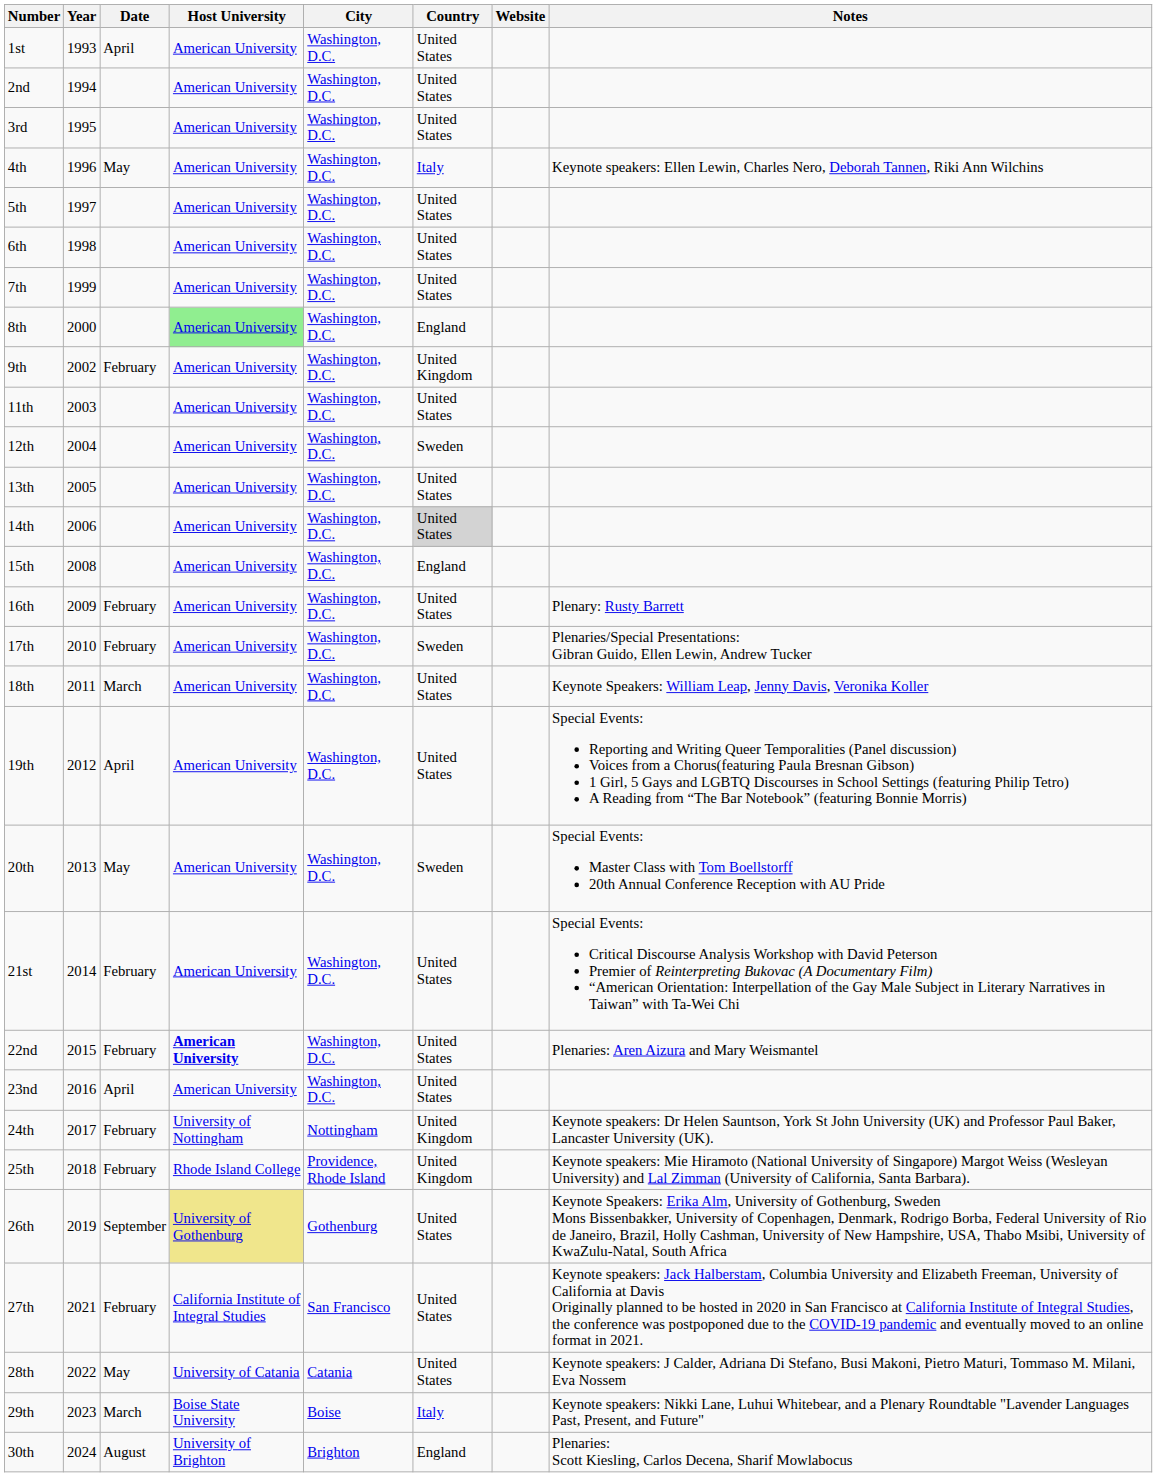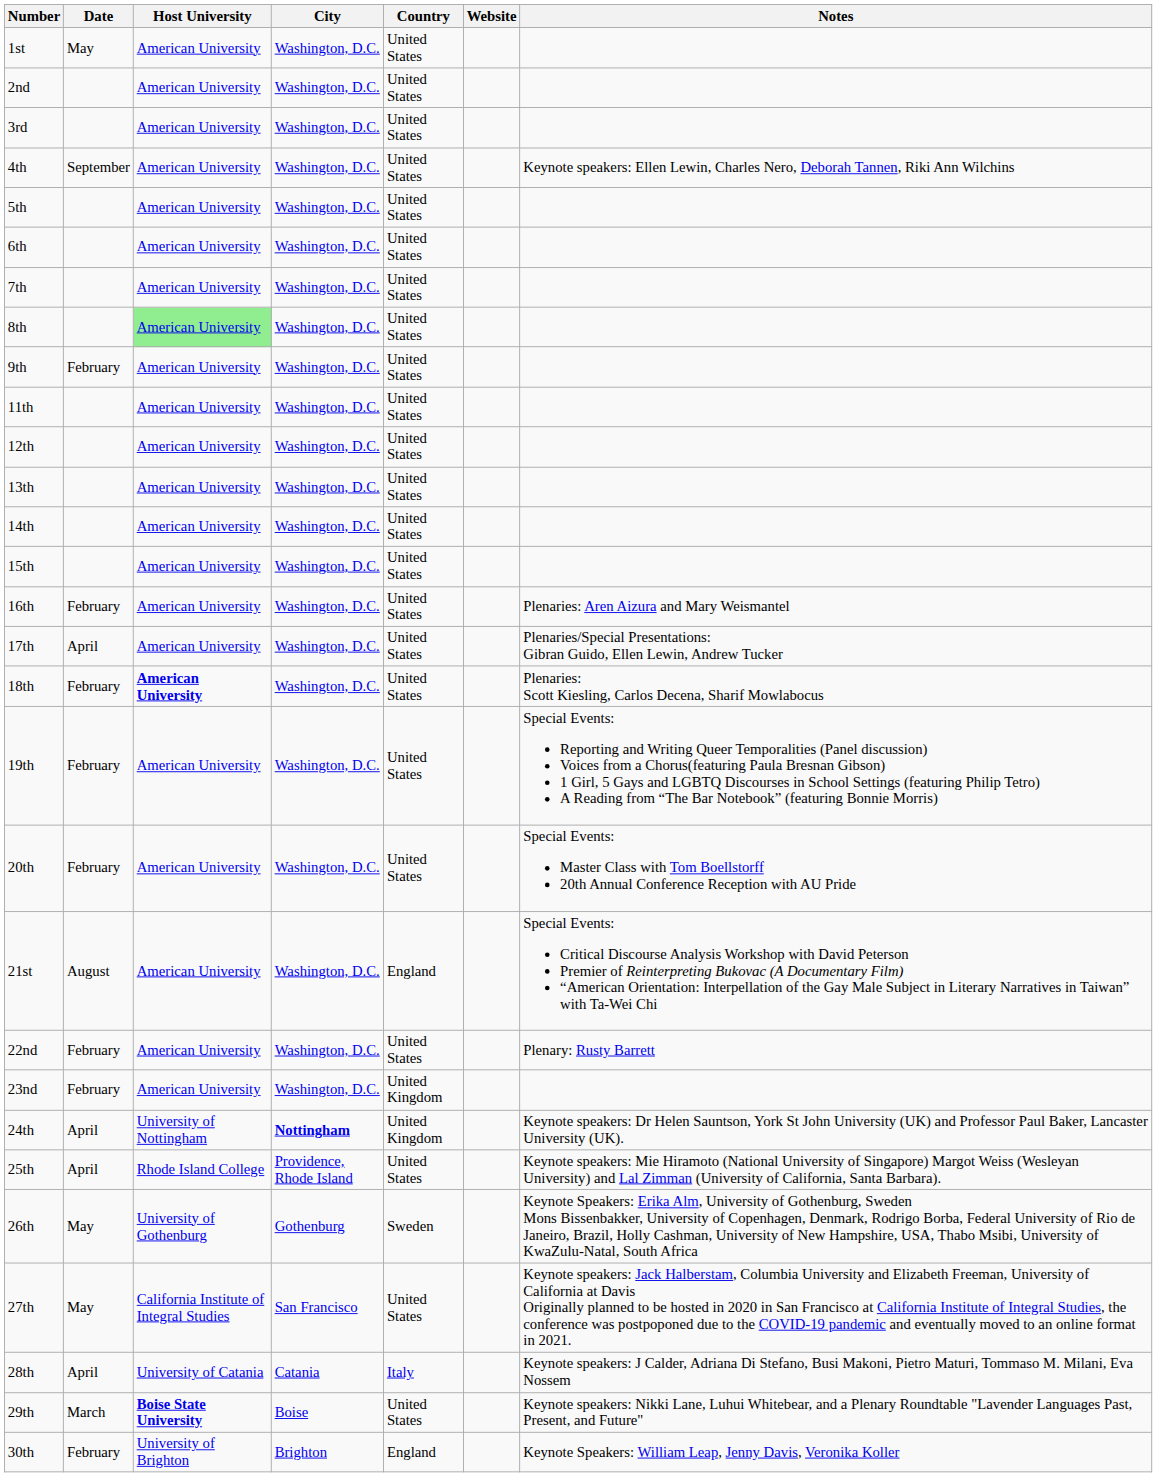- column: Year | 1993 | 1994 | 1995 | 1996 | 1997 | 1998 | 1999 | 2000 | 2002 | 2003 | 2004 | 2005 | 2006 | 2008 | 2009 | 2010 | 2011 | 2012 | 2013 | 2014 | 2015 | 2016 | 2017 | 2018 | 2019 | 2021 | 2022 | 2023 | 2024
1st | Date: April -> May
4th | Date: May -> September
4th | Country: Italy -> United States
8th | Country: England -> United States
9th | Country: United Kingdom -> United States
12th | Country: Sweden -> United States
14th | Country: lightgrey background -> no background
15th | Country: England -> United States
16th | Notes: Plenary: Rusty Barrett -> Plenaries: Aren Aizura and Mary Weismantel
17th | Date: February -> April
17th | Country: Sweden -> United States
18th | Date: March -> February
18th | Host University: normal -> bold
18th | Notes: Keynote Speakers: William Leap, Jenny Davis, Veronika Koller -> Plenaries: Scott Kiesling, Carlos Decena, Sharif Mowlabocus
19th | Date: April -> February
20th | Date: May -> February
20th | Country: Sweden -> United States
21st | Date: February -> August
21st | Country: United States -> England
22nd | Host University: bold -> normal
22nd | Notes: Plenaries: Aren Aizura and Mary Weismantel -> Plenary: Rusty Barrett
23nd | Date: April -> February
23nd | Country: United States -> United Kingdom
24th | Date: February -> April
24th | City: normal -> bold
25th | Date: February -> April
25th | Country: United Kingdom -> United States
26th | Date: September -> May
26th | Host University: khaki background -> no background
26th | Country: United States -> Sweden
27th | Date: February -> May
28th | Date: May -> April
28th | Country: United States -> Italy
29th | Host University: normal -> bold
29th | Country: Italy -> United States
30th | Date: August -> February
30th | Notes: Plenaries: Scott Kiesling, Carlos Decena, Sharif Mowlabocus -> Keynote Speakers: William Leap, Jenny Davis, Veronika Koller
